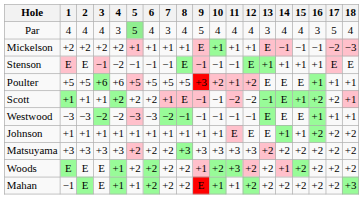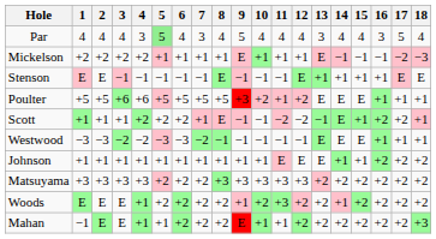Stenson | 4: −2 -> −1
